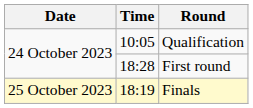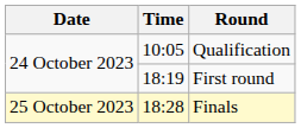First round | Time: 18:28 -> 18:19
Finals | Time: 18:19 -> 18:28
